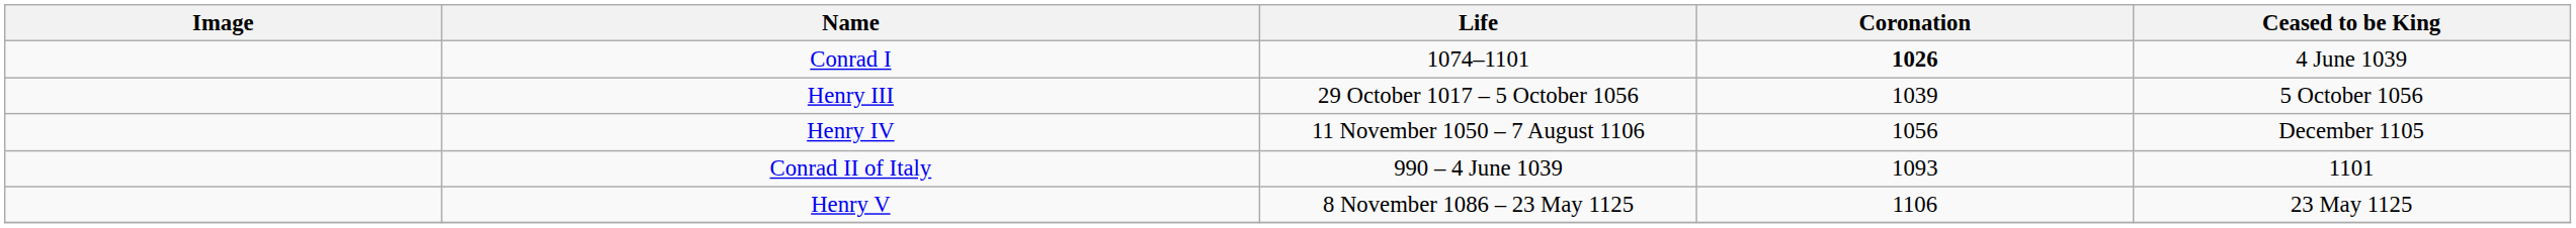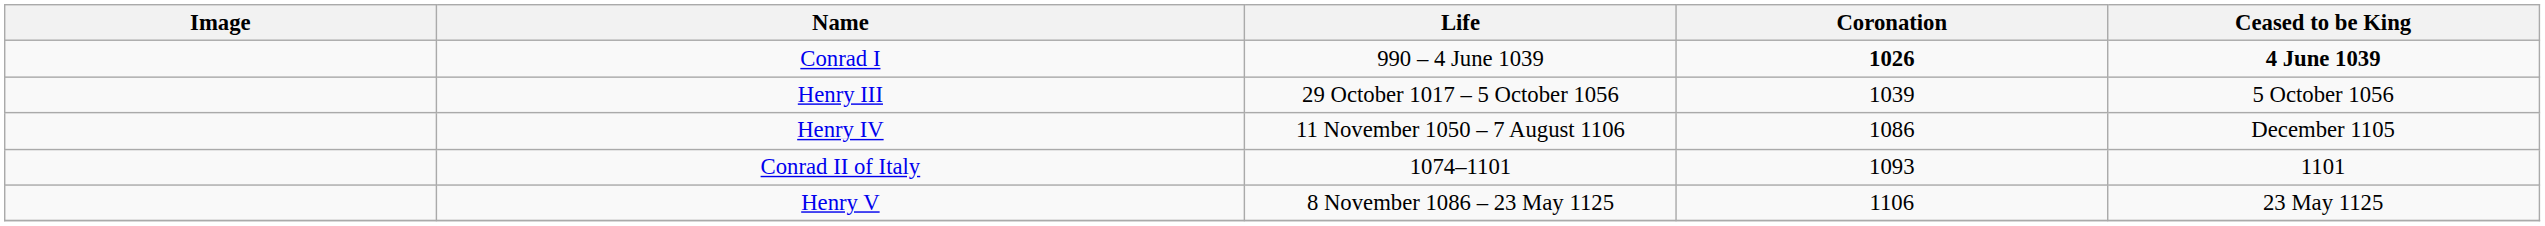Conrad I | Life: 1074–1101 -> 990 – 4 June 1039
Conrad I | Ceased to be King: normal -> bold
Henry IV | Coronation: 1056 -> 1086
Conrad II of Italy | Life: 990 – 4 June 1039 -> 1074–1101
